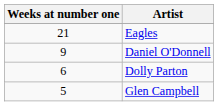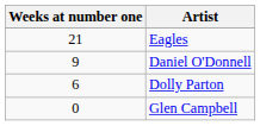Glen Campbell | Weeks at number one: 5 -> 0
